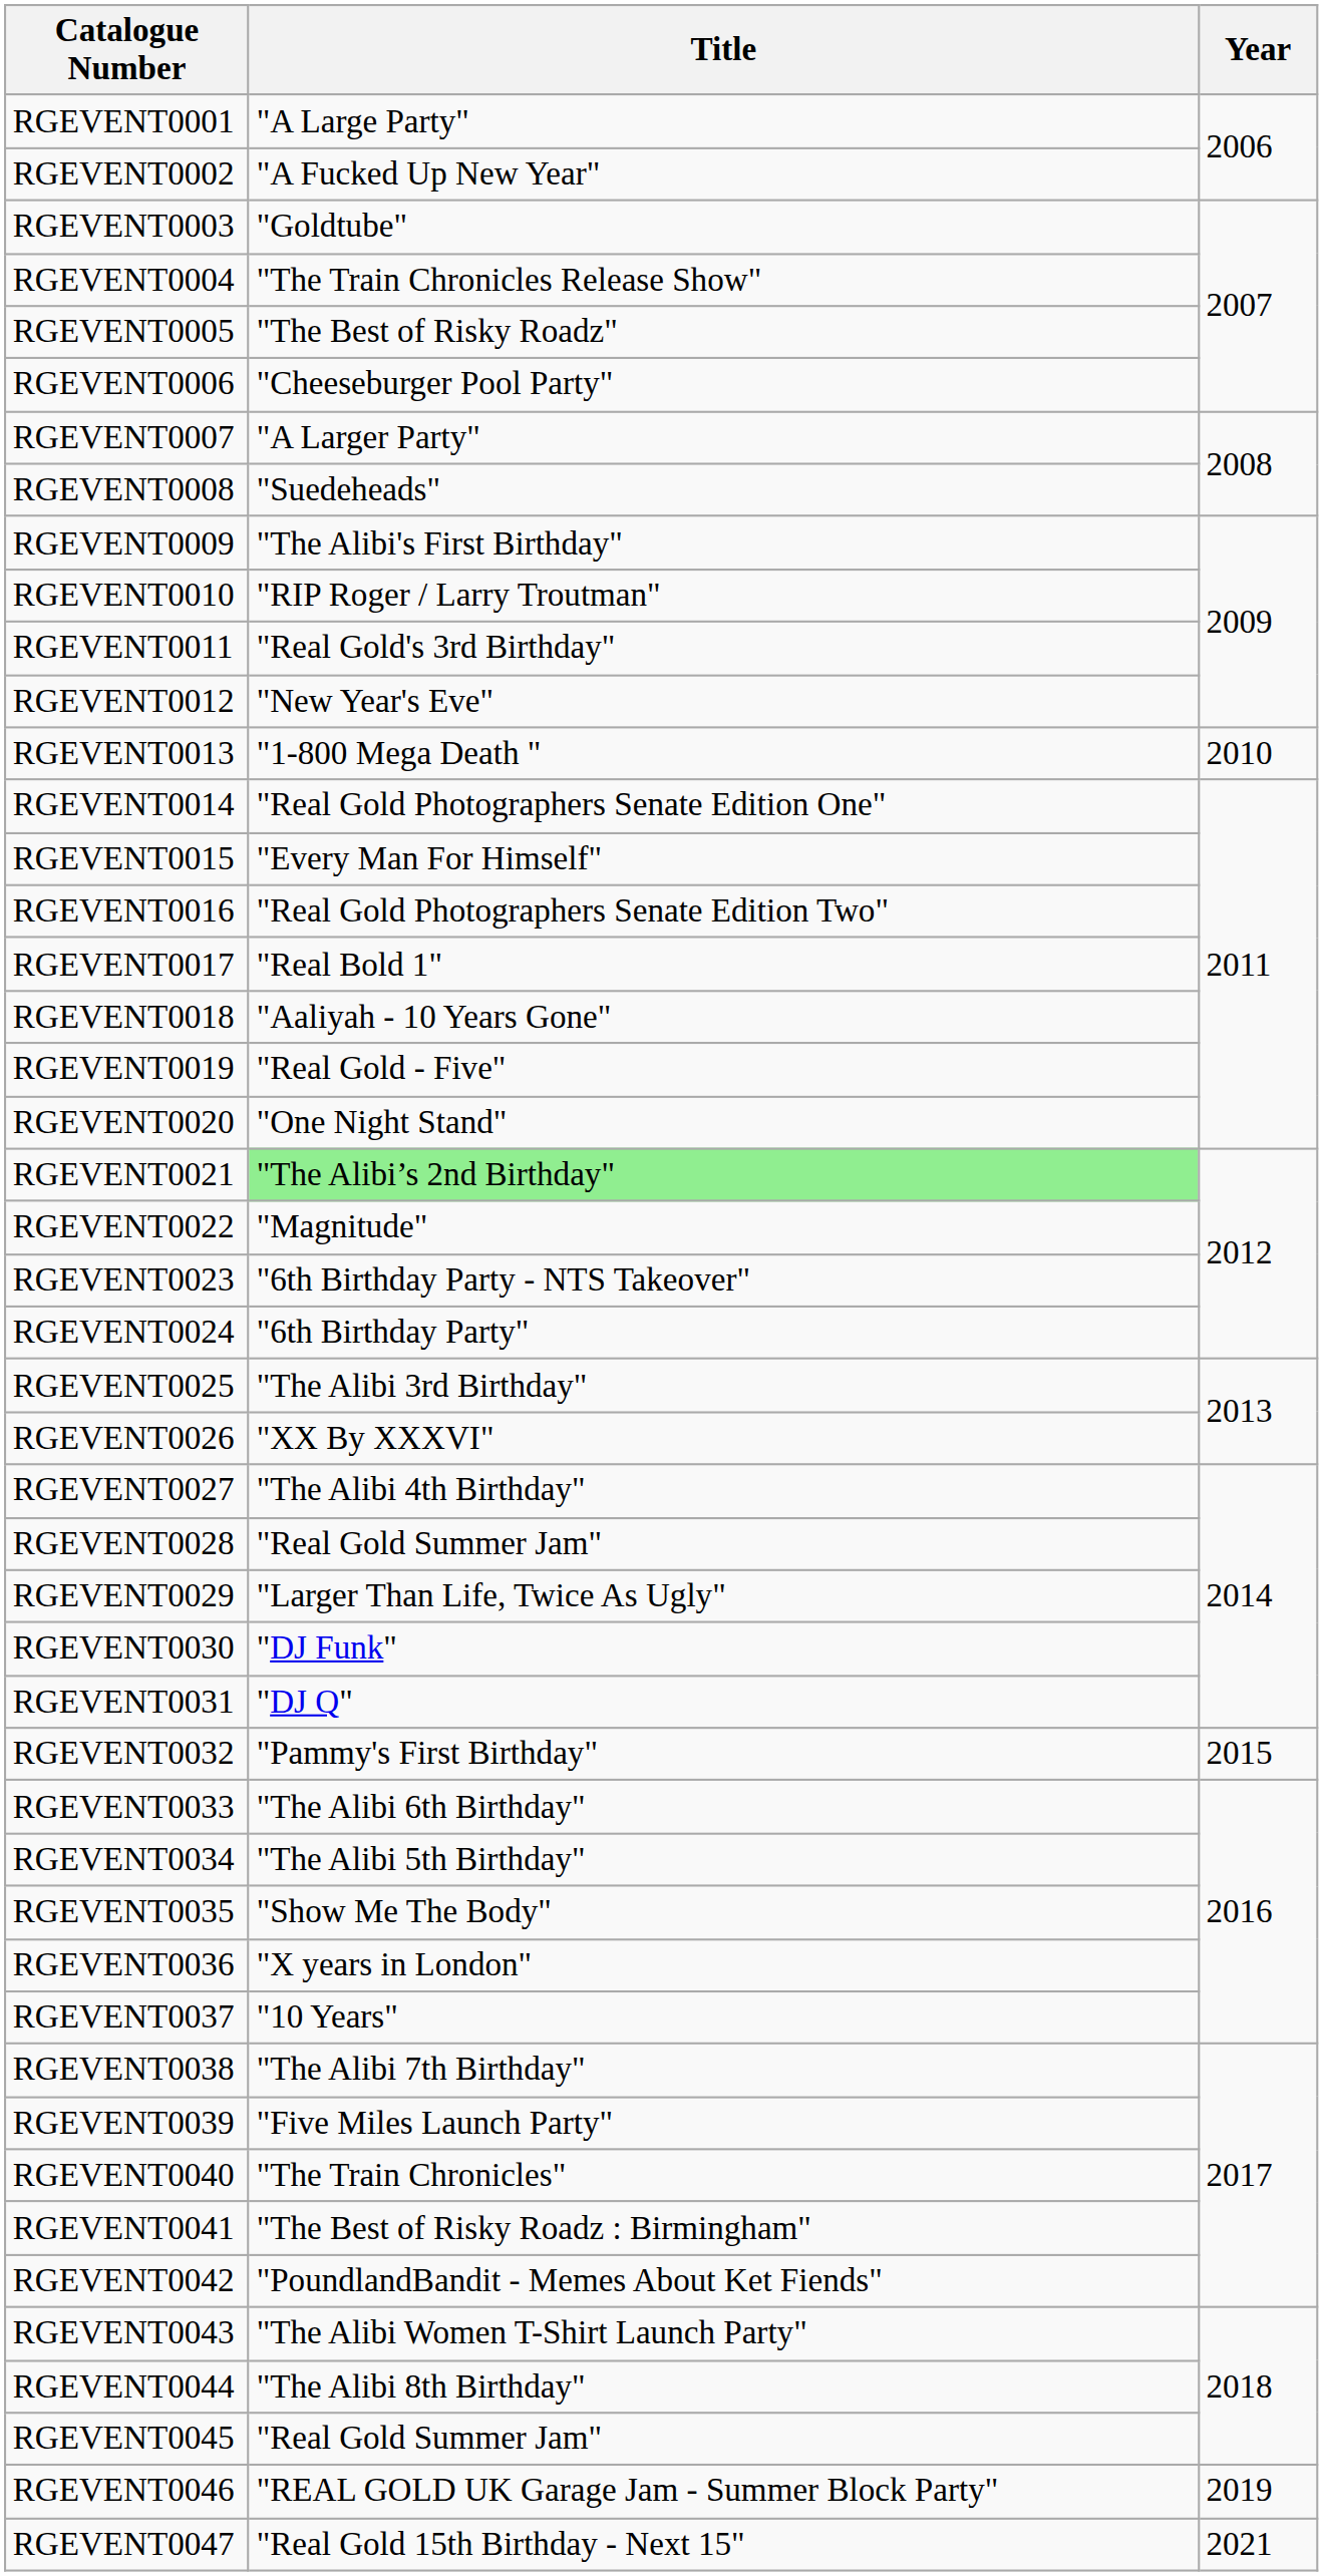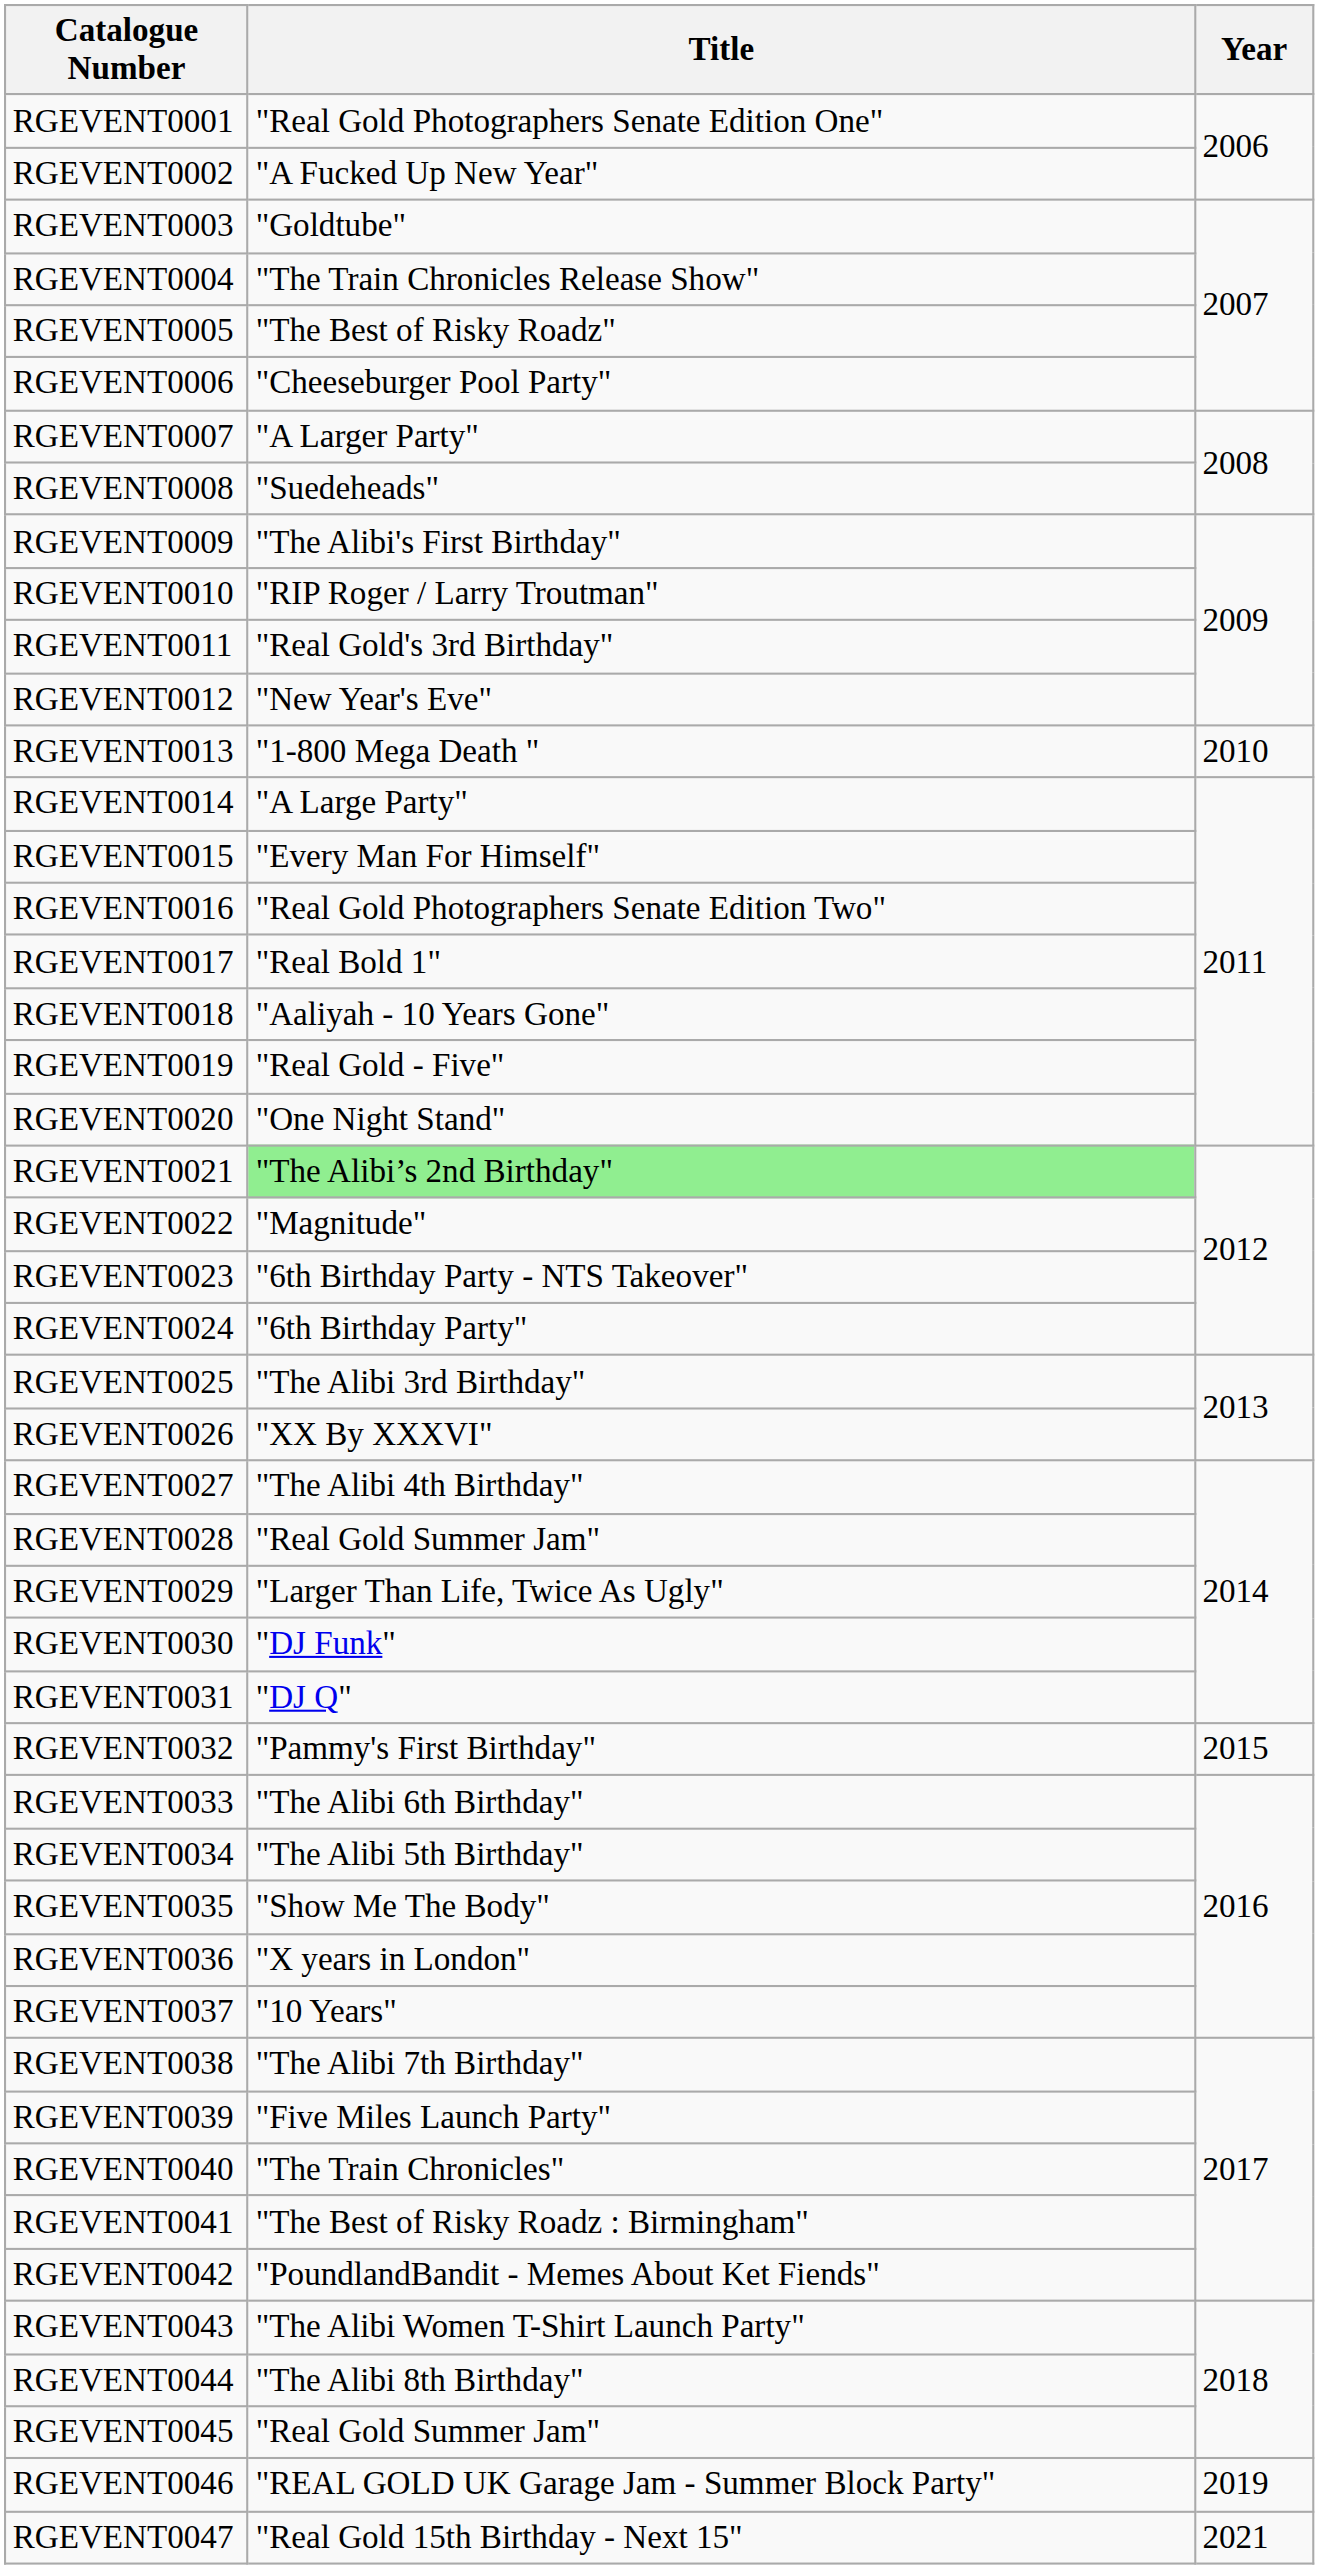RGEVENT0001 | Title: "A Large Party" -> "Real Gold Photographers Senate Edition One"
RGEVENT0014 | Title: "Real Gold Photographers Senate Edition One" -> "A Large Party"
